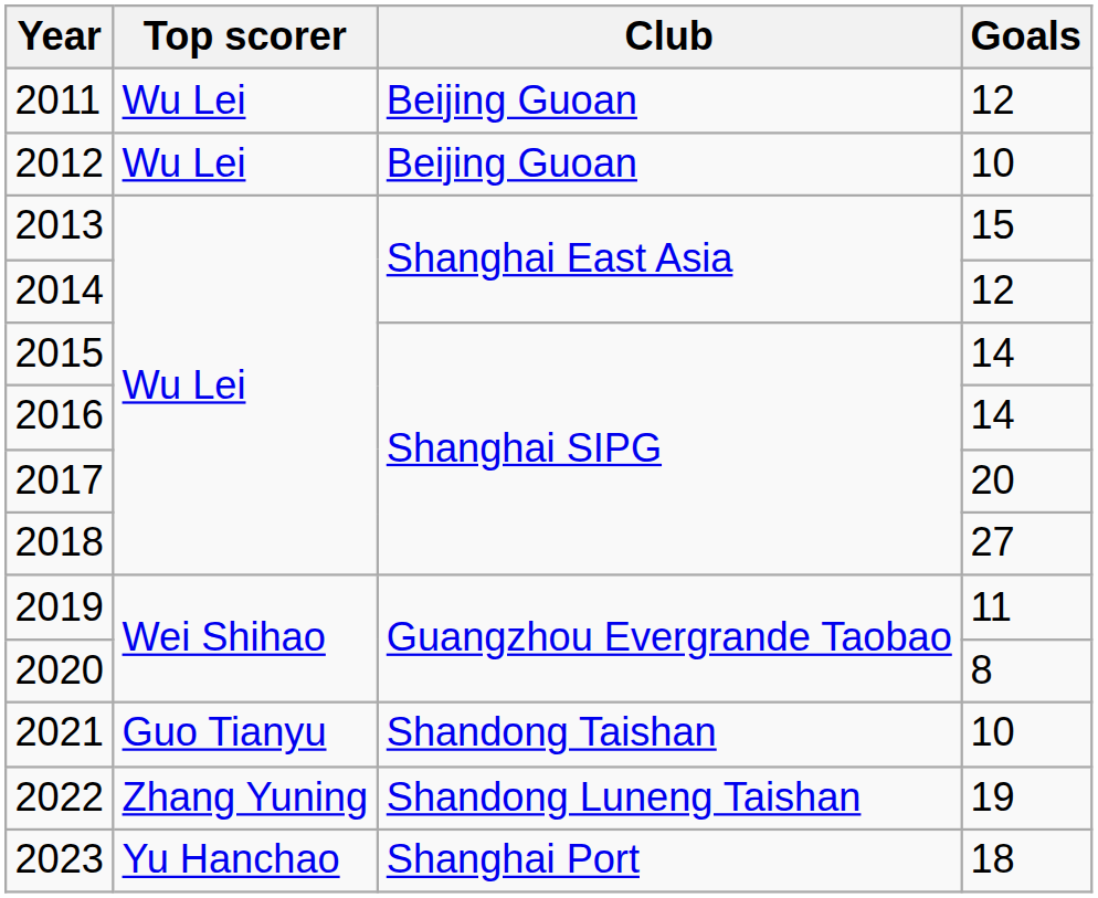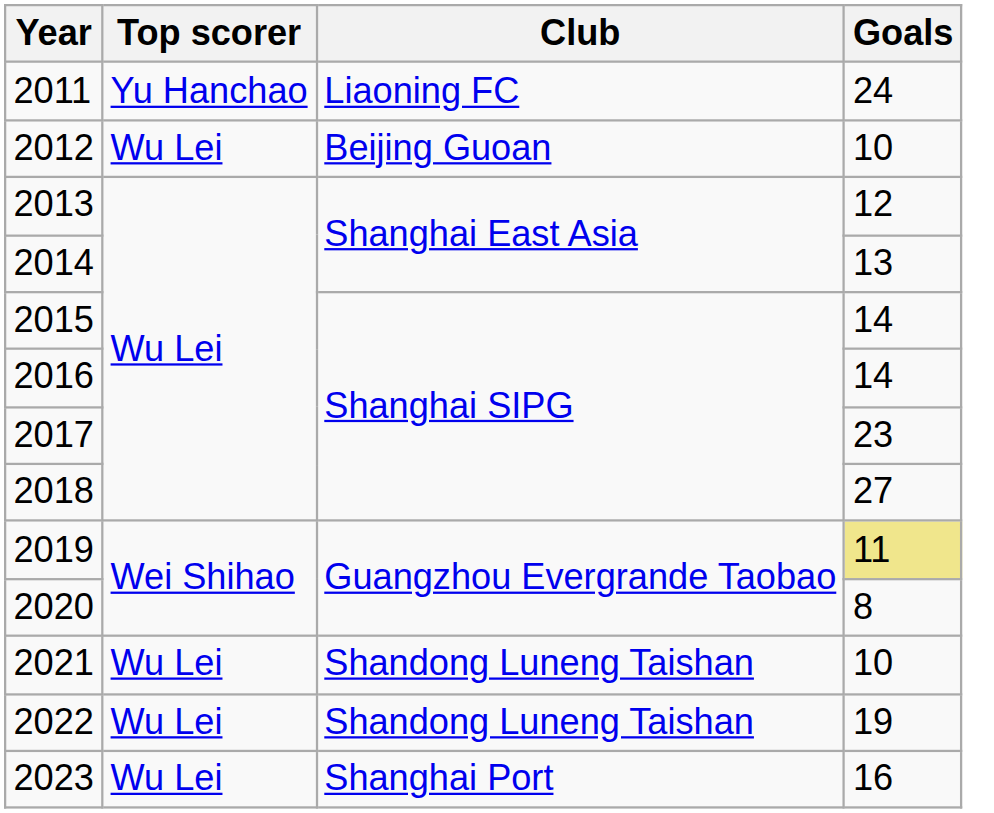2011 | Top scorer: Wu Lei -> Yu Hanchao
2011 | Club: Beijing Guoan -> Liaoning FC
2011 | Goals: 12 -> 24
2013 | Goals: 15 -> 12
2014 | Goals: 12 -> 13
2017 | Goals: 20 -> 23
2019 | Goals: no background -> khaki background
2021 | Top scorer: Guo Tianyu -> Wu Lei
2021 | Club: Shandong Taishan -> Shandong Luneng Taishan
2022 | Top scorer: Zhang Yuning -> Wu Lei
2023 | Top scorer: Yu Hanchao -> Wu Lei
2023 | Goals: 18 -> 16
